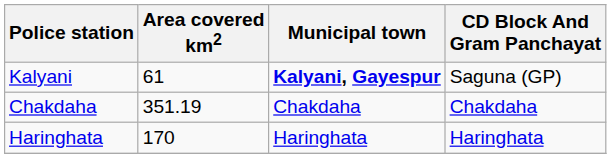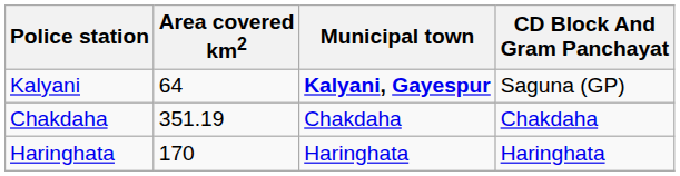Kalyani | Area covered km2: 61 -> 64
